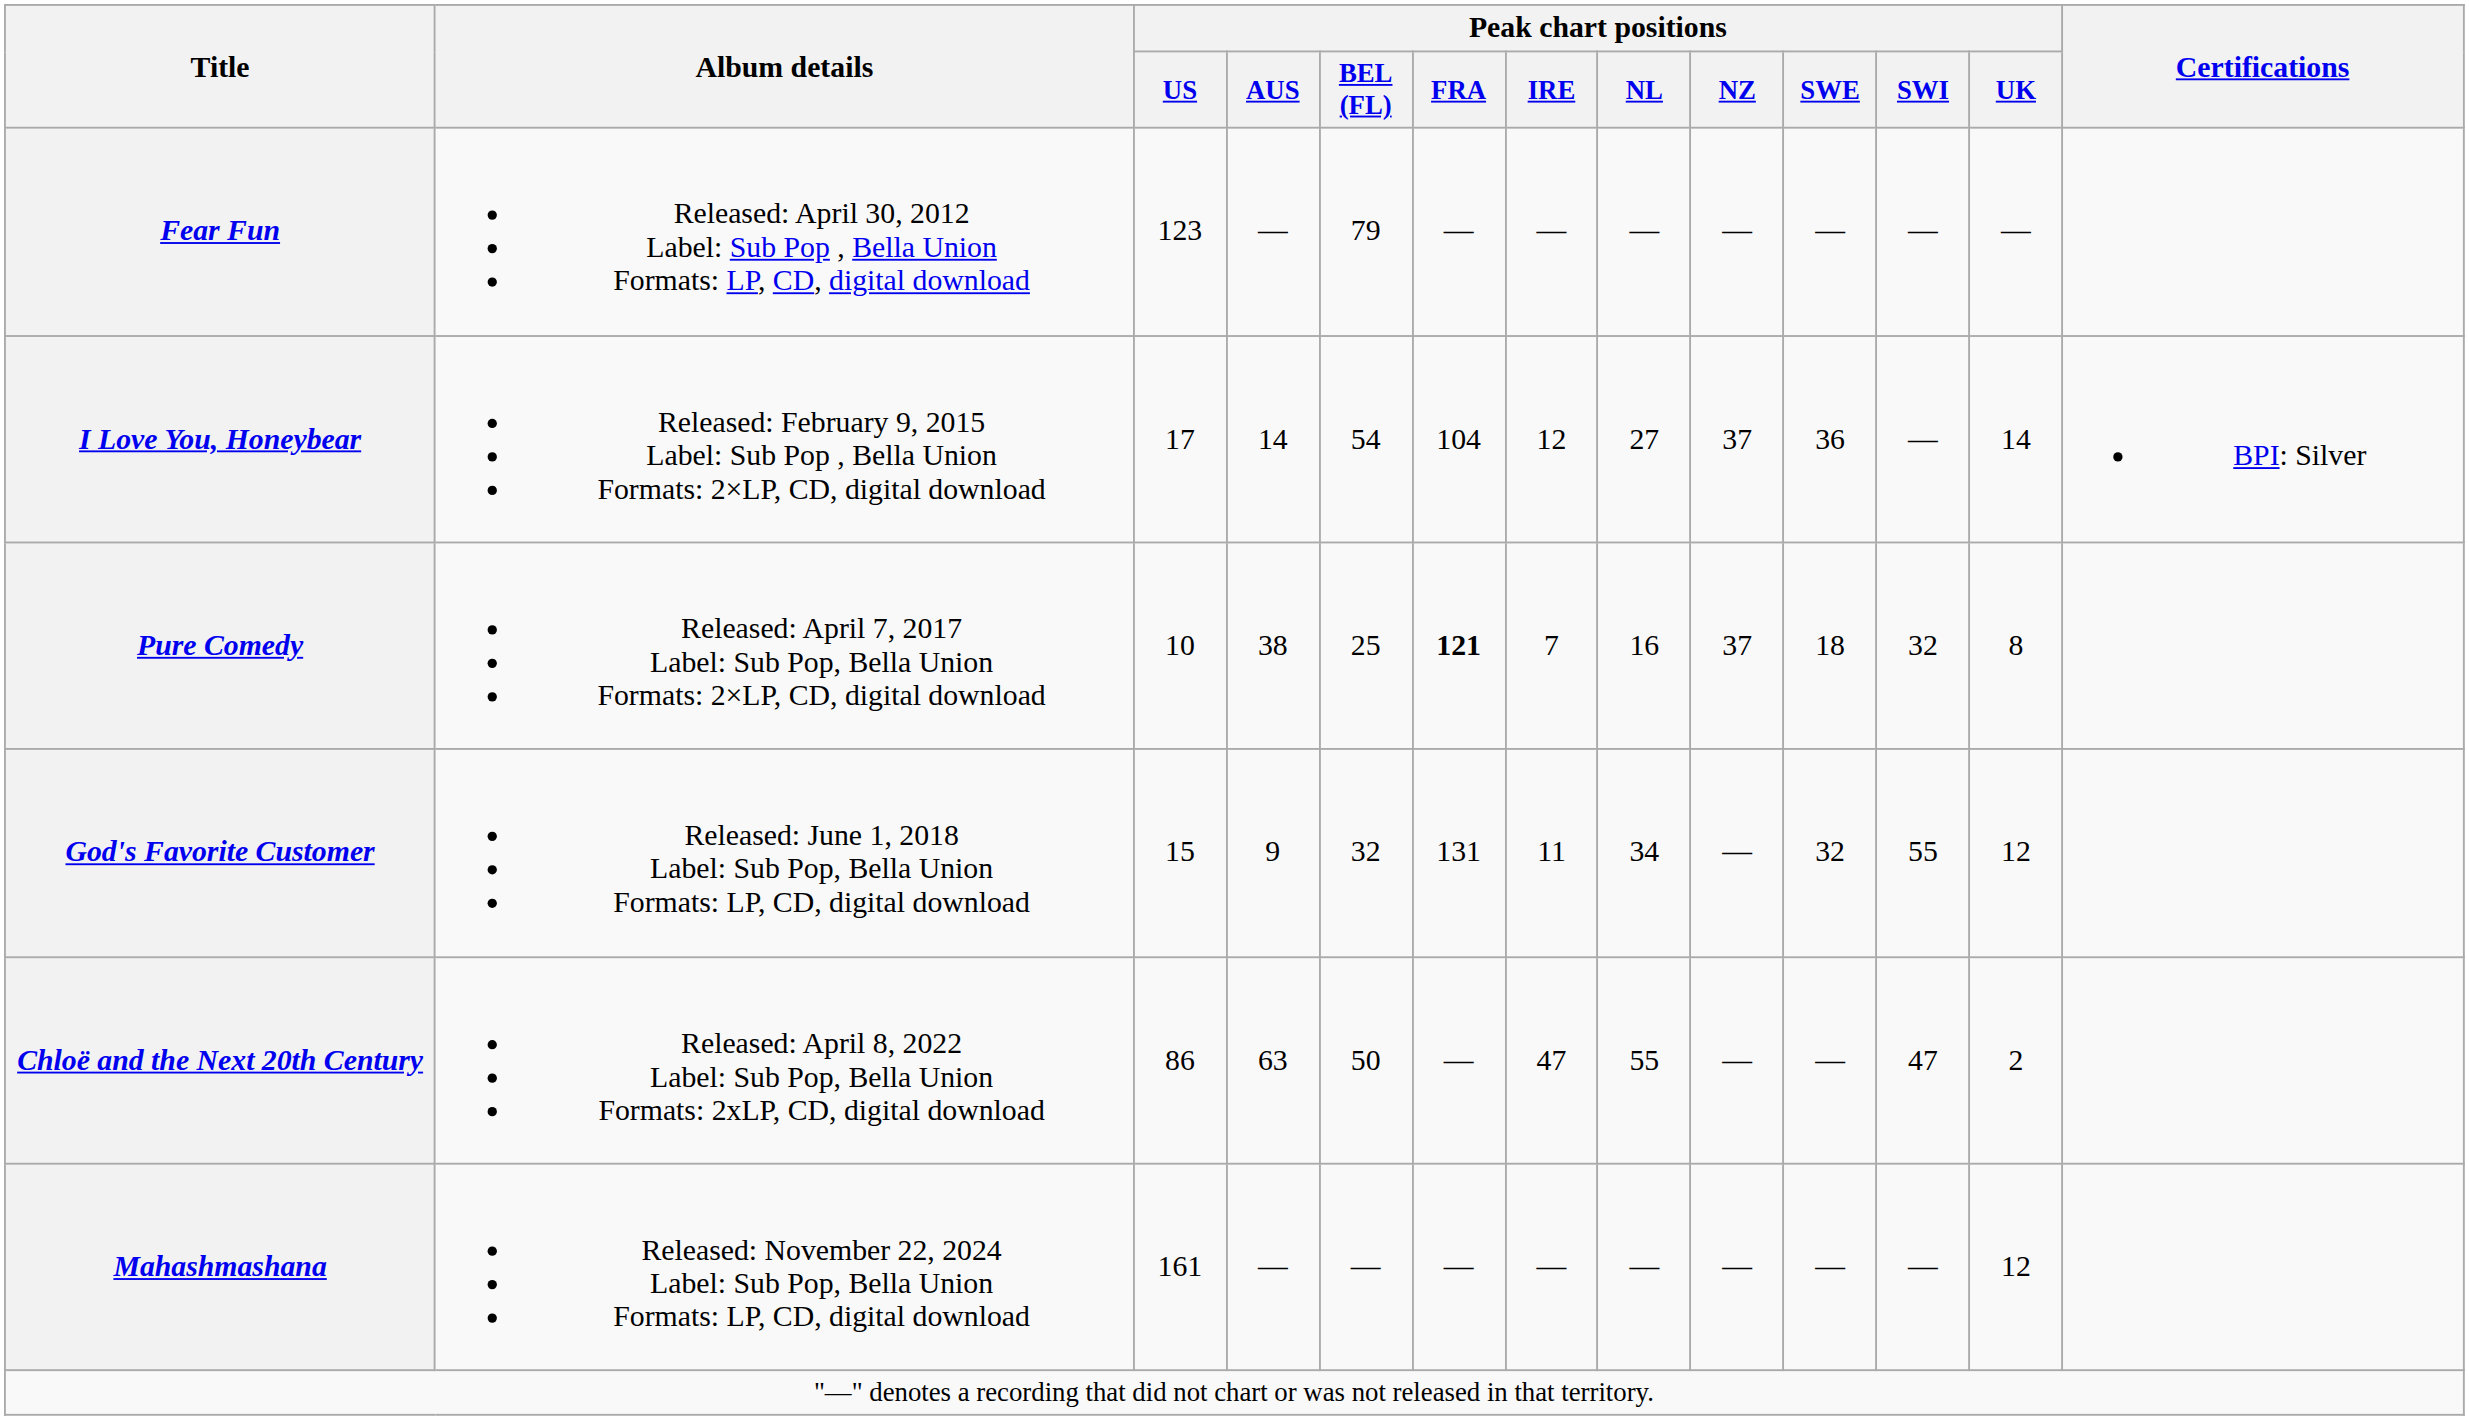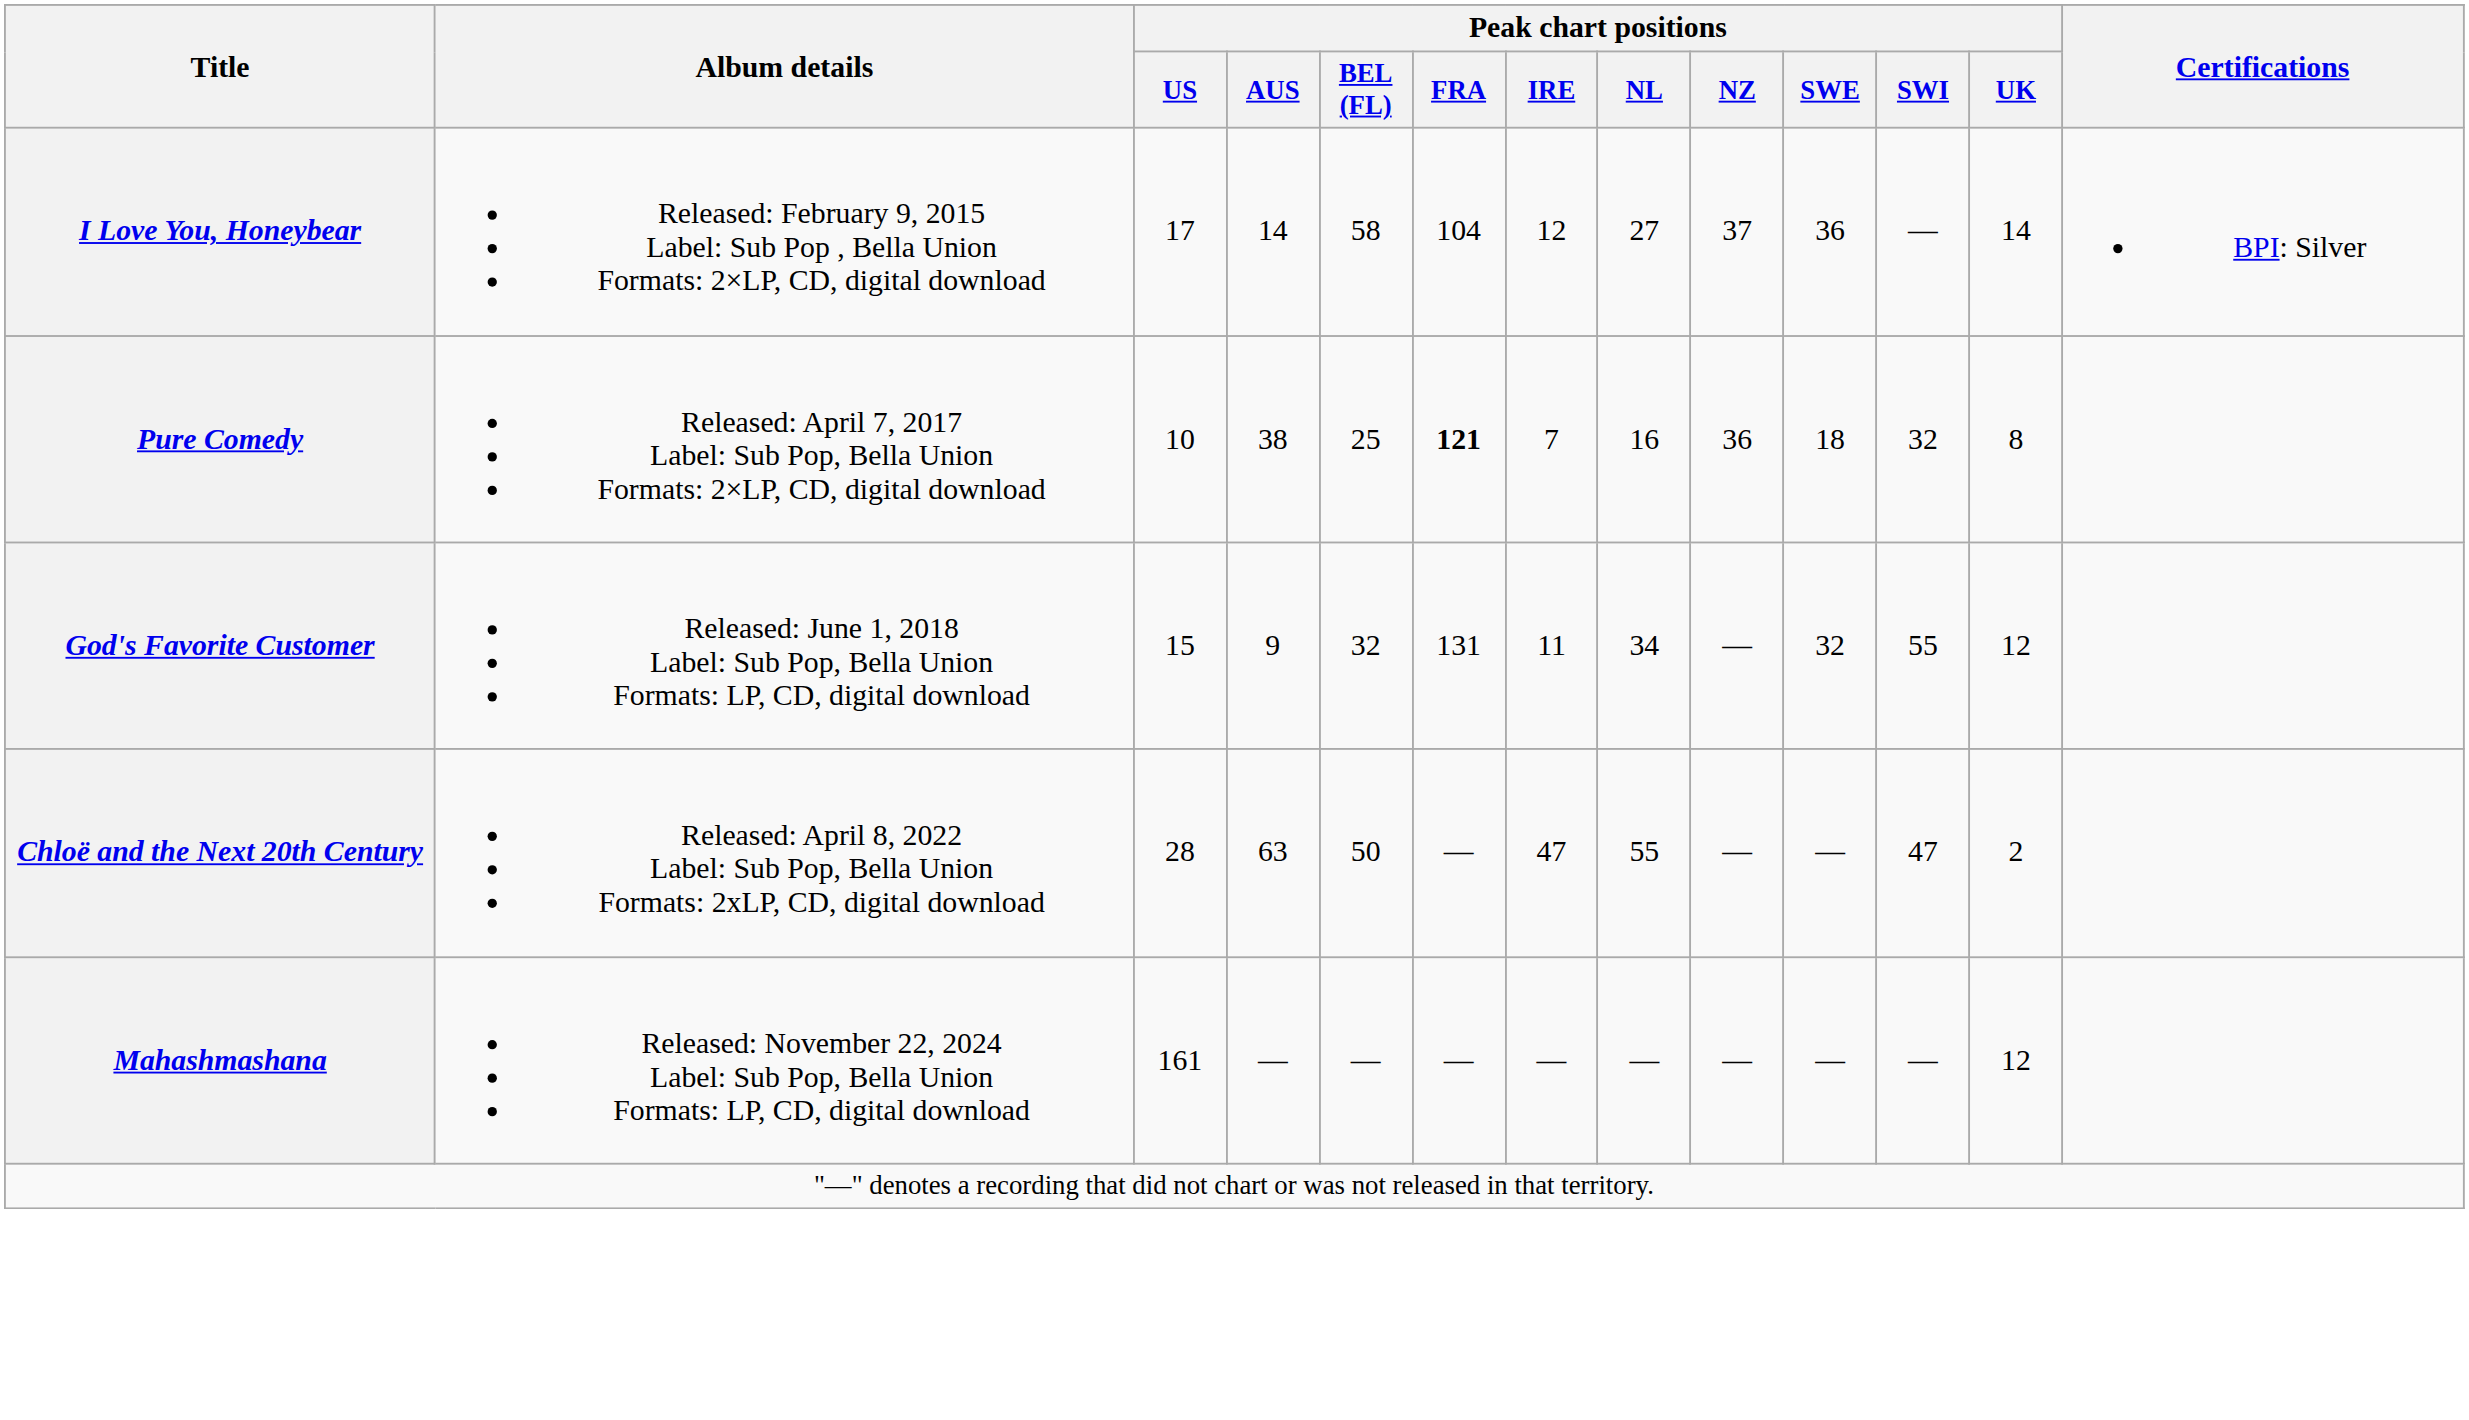- row: Fear Fun | Released: April 30, 2012 Label: Sub Pop , Bella Union Formats: LP, CD, digital download | 123 | — | 79 | — | — | — | — | — | — | —
I Love You, Honeybear | Peak chart positions / BEL (FL): 54 -> 58
Pure Comedy | Peak chart positions / NZ: 37 -> 36
Chloë and the Next 20th Century | Peak chart positions / US: 86 -> 28
